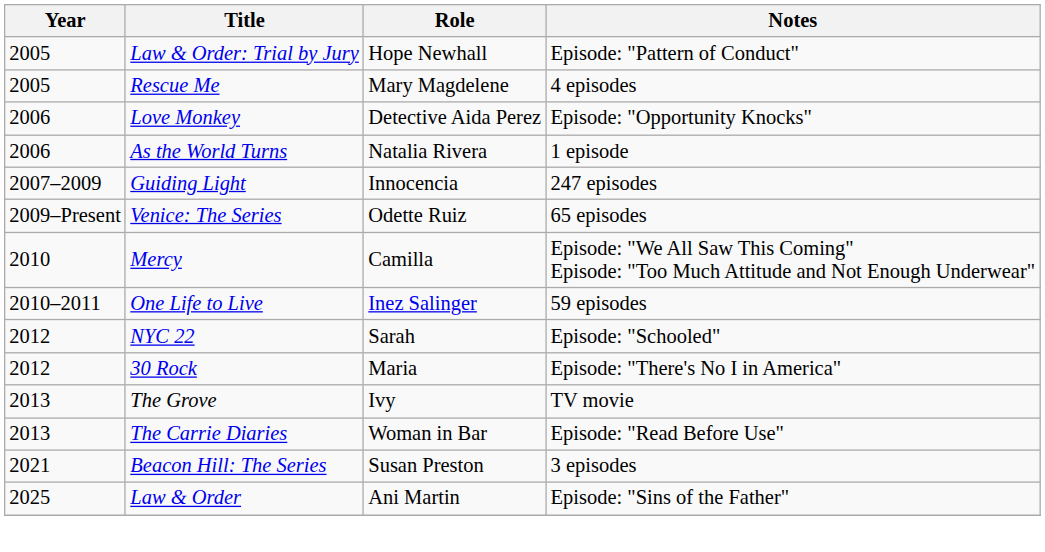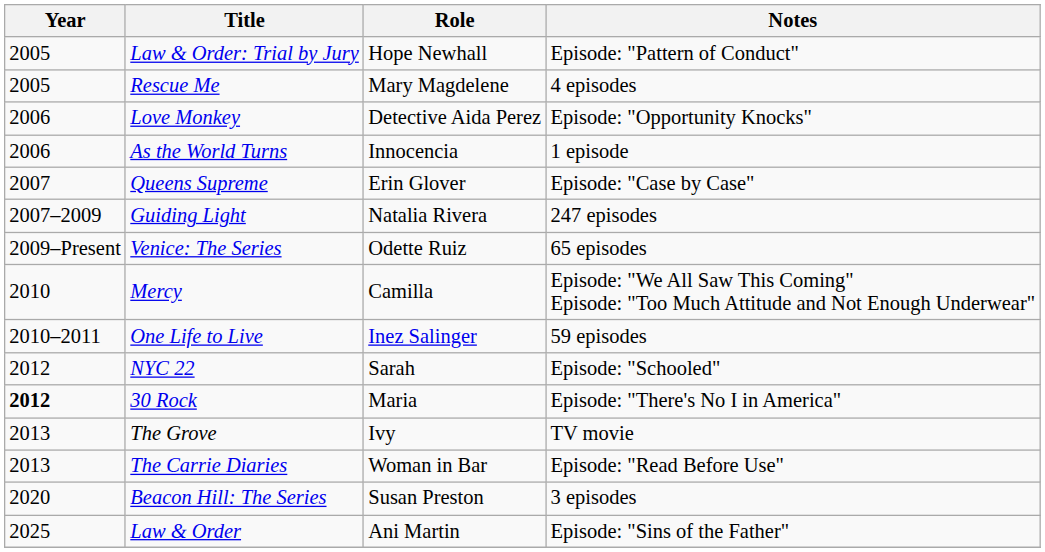As the World Turns | Role: Natalia Rivera -> Innocencia
+ row: 2007 | Queens Supreme | Erin Glover | Episode: "Case by Case"
Guiding Light | Role: Innocencia -> Natalia Rivera
30 Rock | Year: normal -> bold
Beacon Hill: The Series | Year: 2021 -> 2020
